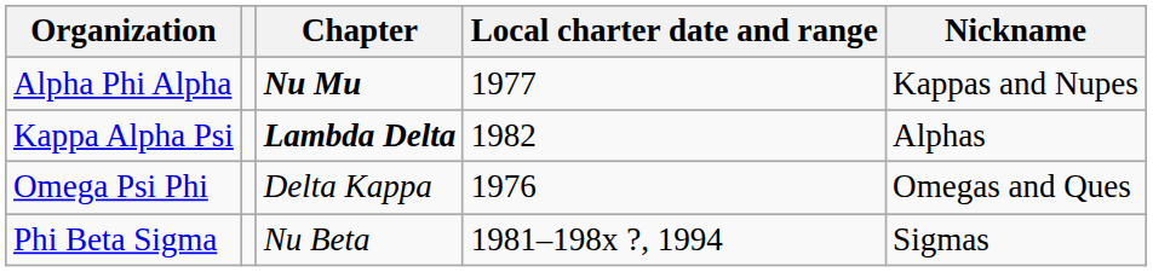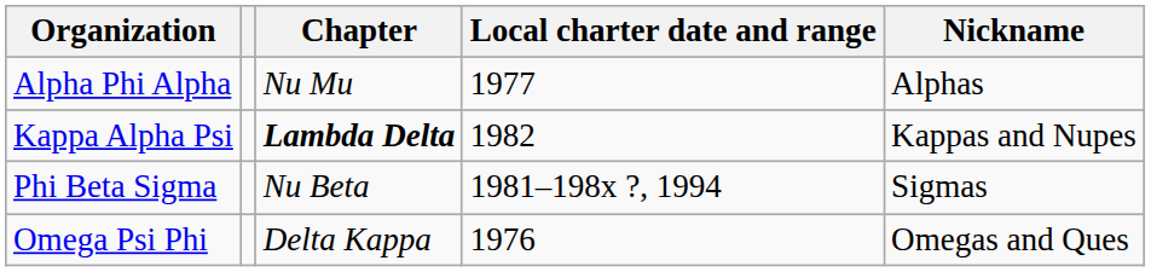Alpha Phi Alpha | Chapter: bold -> normal
Alpha Phi Alpha | Nickname: Kappas and Nupes -> Alphas
Kappa Alpha Psi | Nickname: Alphas -> Kappas and Nupes
rows swapped: Phi Beta Sigma <-> Omega Psi Phi
